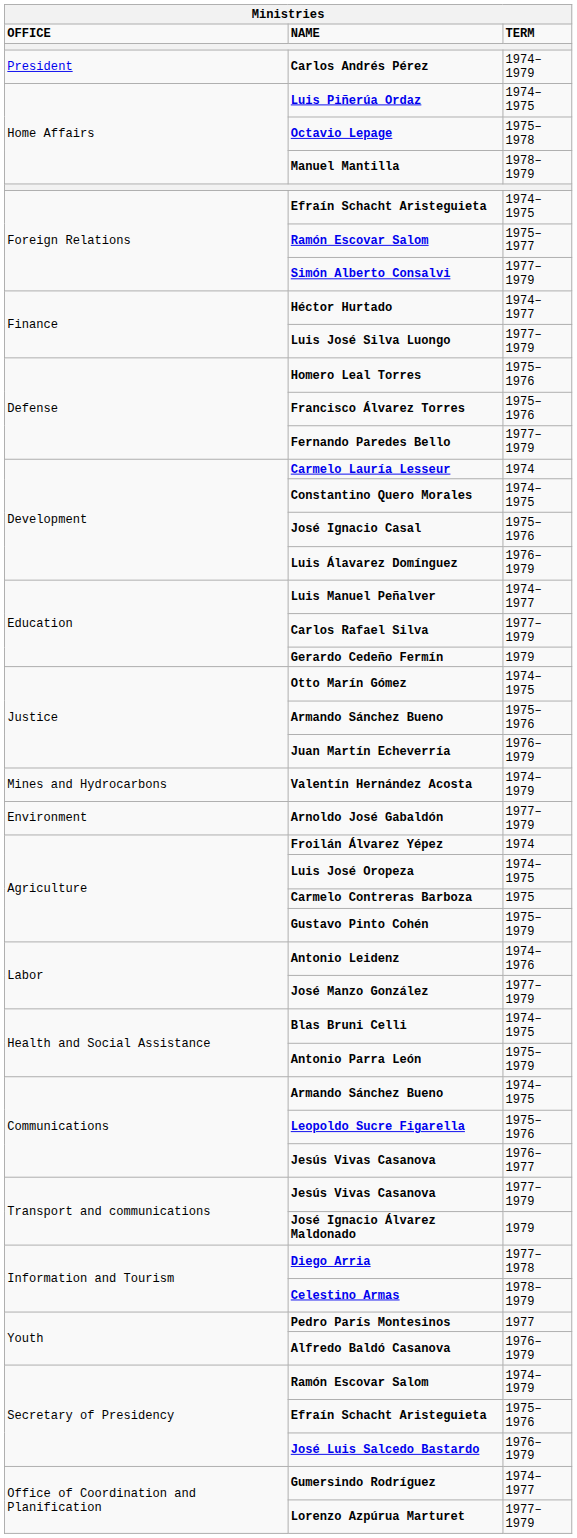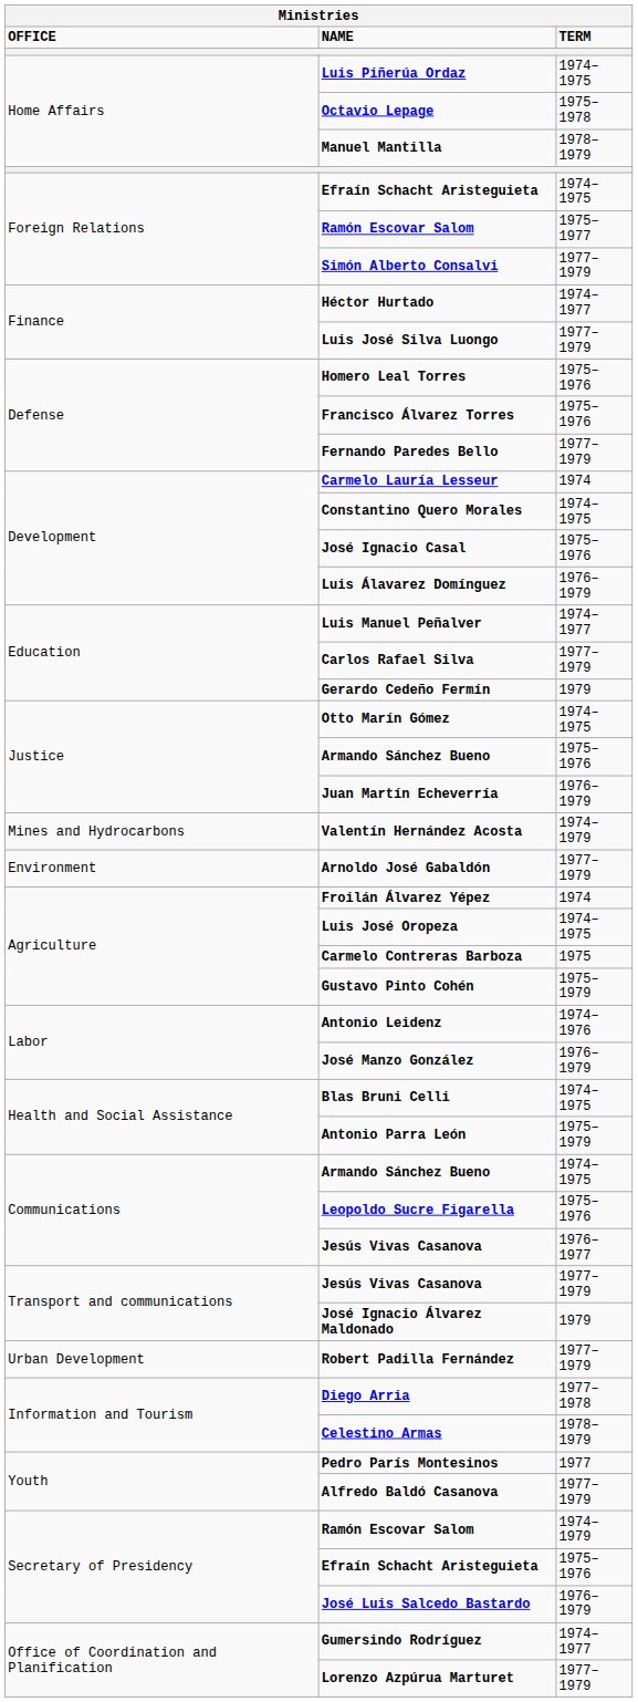- row: President | Carlos Andrés Pérez | 1974–1979
José Manzo González | TERM: 1977–1979 -> 1976–1979
+ row: Urban Development | Robert Padilla Fernández | 1977–1979
Alfredo Baldó Casanova | TERM: 1976–1979 -> 1977–1979
